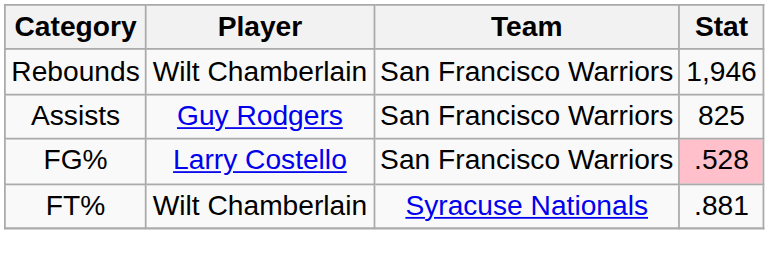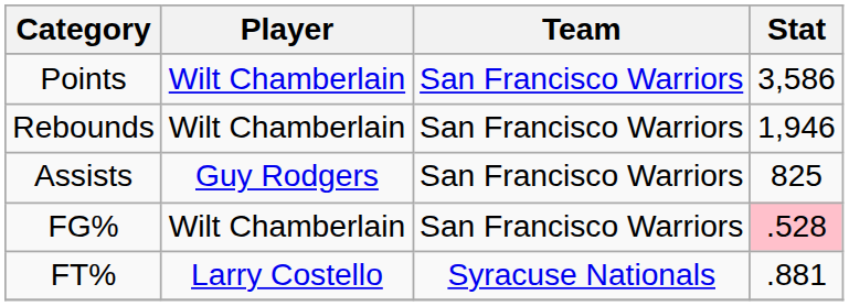+ row: Points | Wilt Chamberlain | San Francisco Warriors | 3,586
FG% | Player: Larry Costello -> Wilt Chamberlain
FT% | Player: Wilt Chamberlain -> Larry Costello
